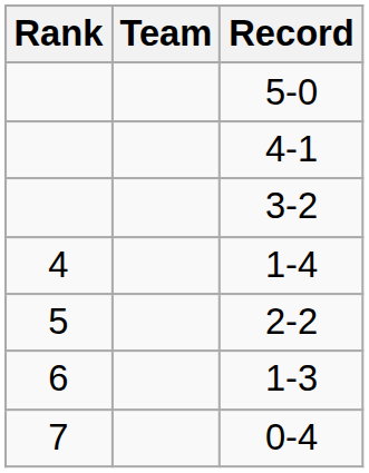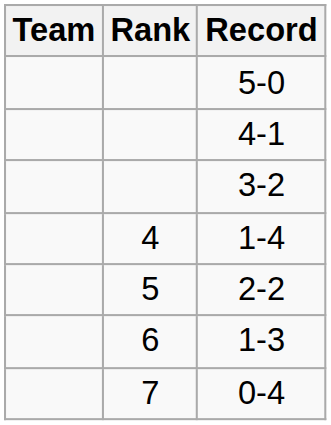columns swapped: Rank <-> Team
